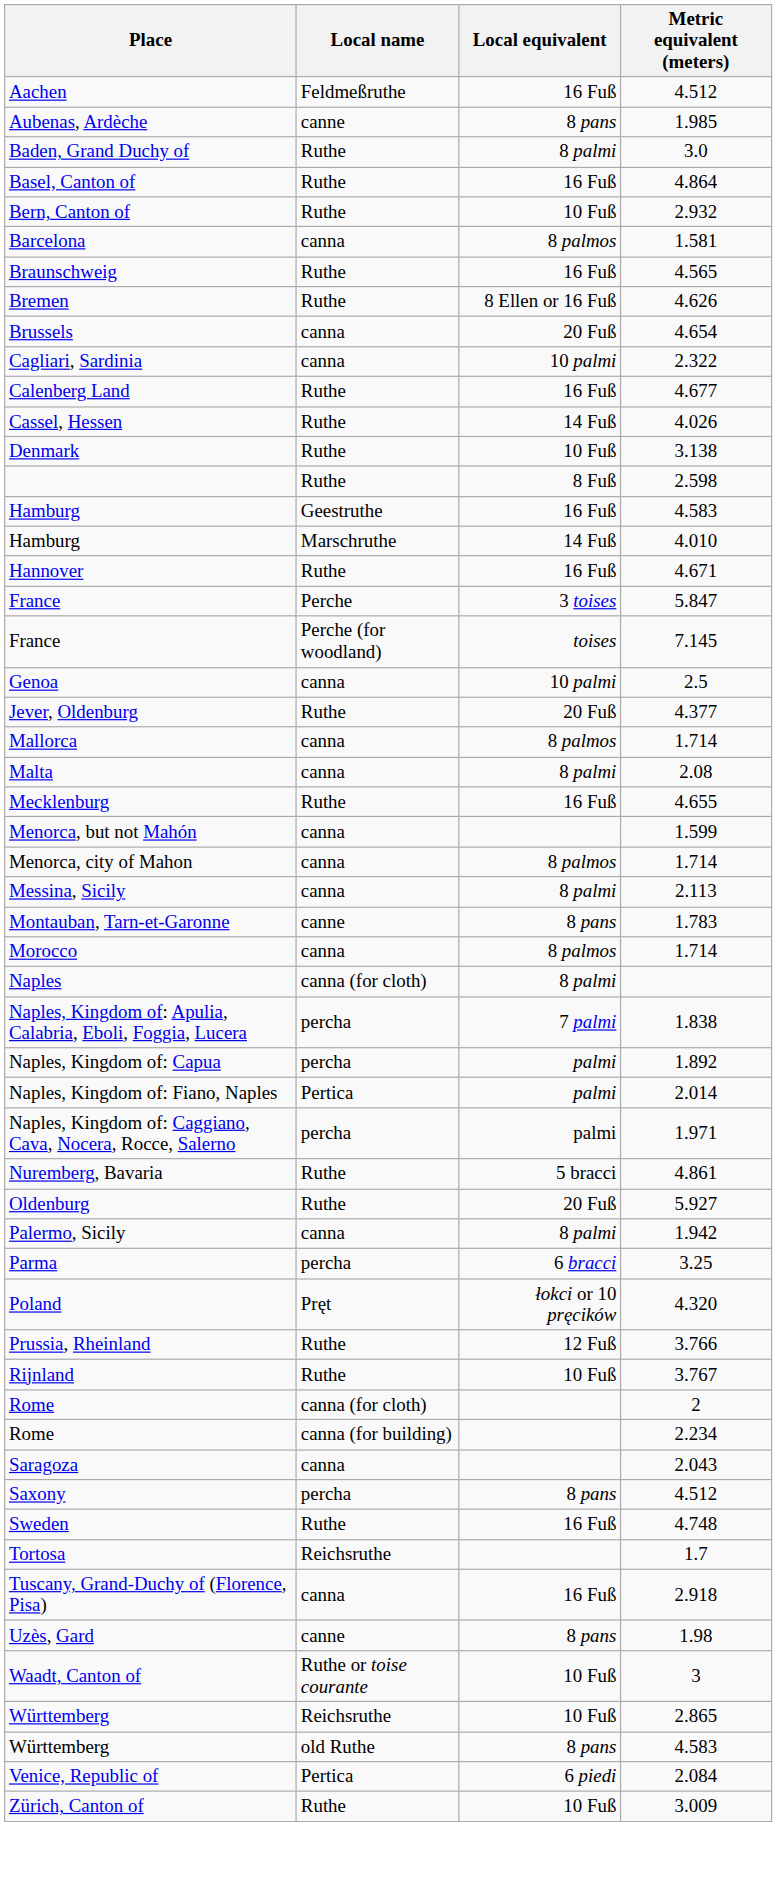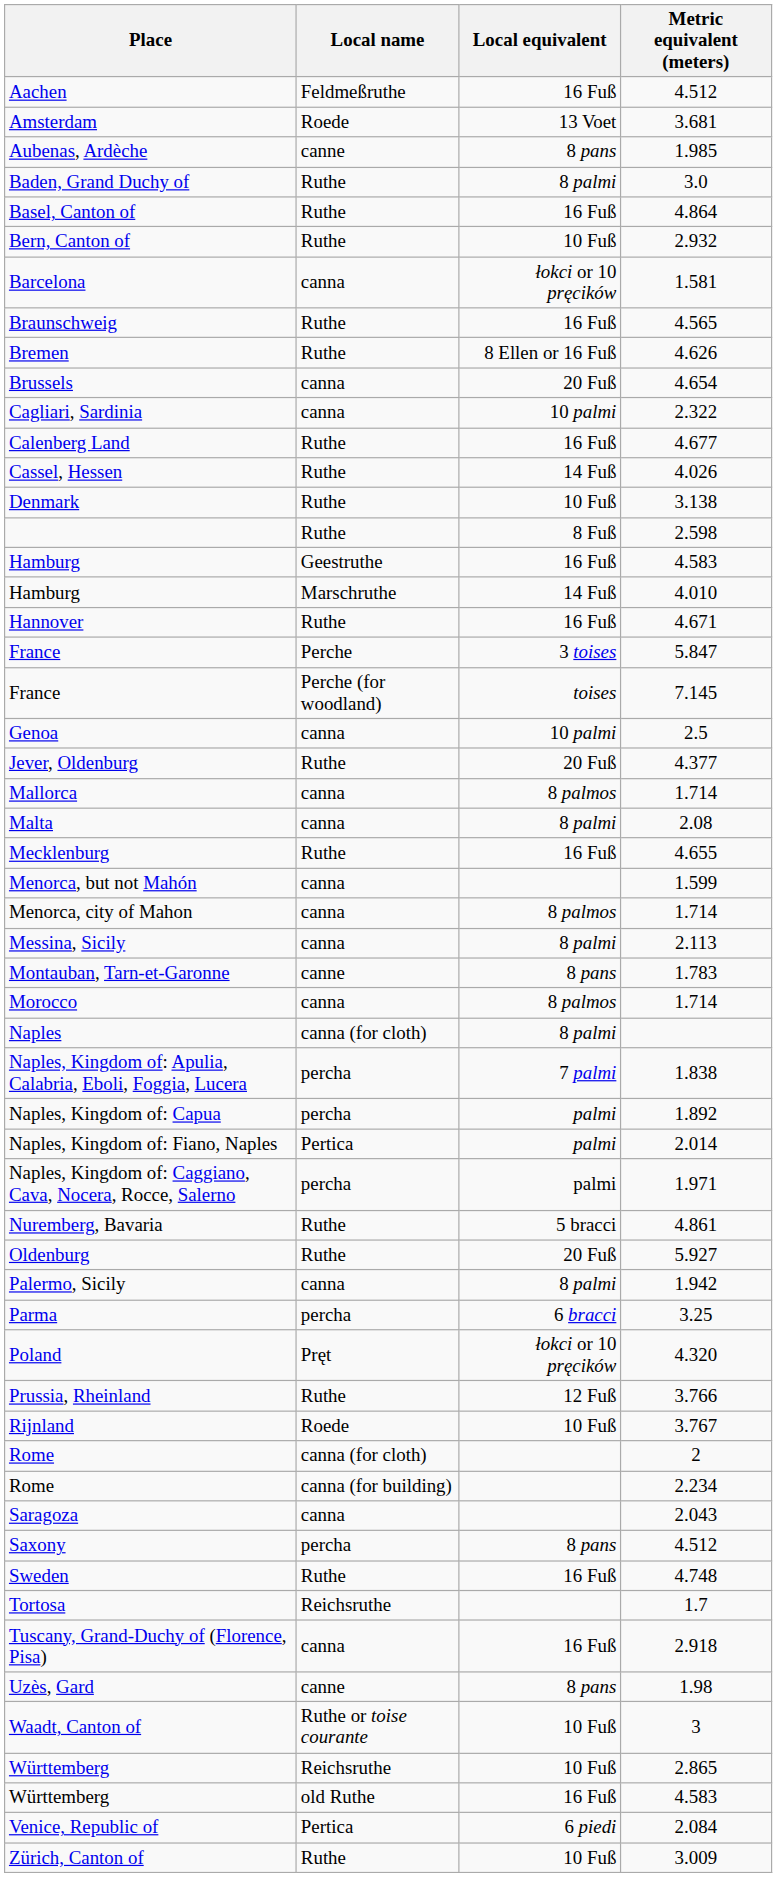+ row: Amsterdam | Roede | 13 Voet | 3.681
Barcelona | Local equivalent: 8 palmos -> łokci or 10 pręcików
Rijnland | Local name: Ruthe -> Roede
Württemberg / 4.583 | Local equivalent: 8 pans -> 16 Fuß
